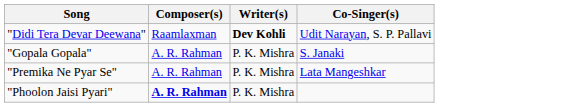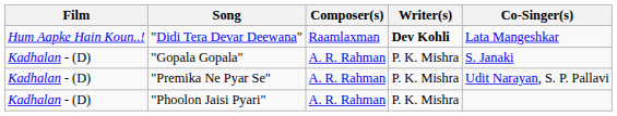+ column: Film | Hum Aapke Hain Koun..! | Kadhalan - (D) | Kadhalan - (D) | Kadhalan - (D)
"Didi Tera Devar Deewana" | Co-Singer(s): Udit Narayan, S. P. Pallavi -> Lata Mangeshkar
"Premika Ne Pyar Se" | Co-Singer(s): Lata Mangeshkar -> Udit Narayan, S. P. Pallavi
"Phoolon Jaisi Pyari" | Composer(s): bold -> normal
